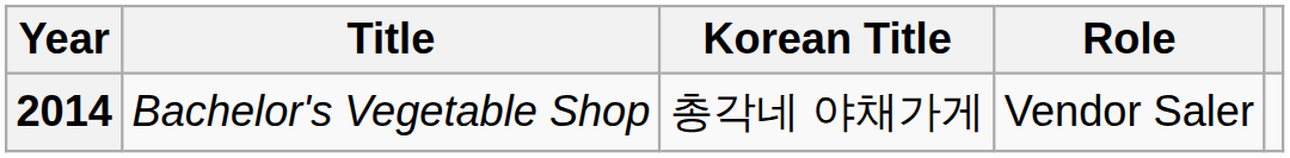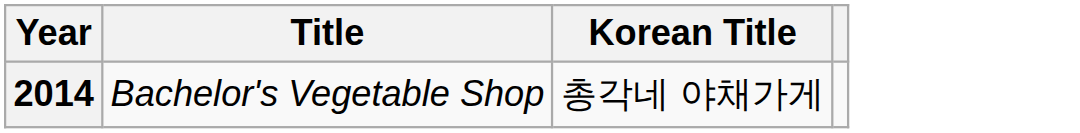- column: Role | Vendor Saler
